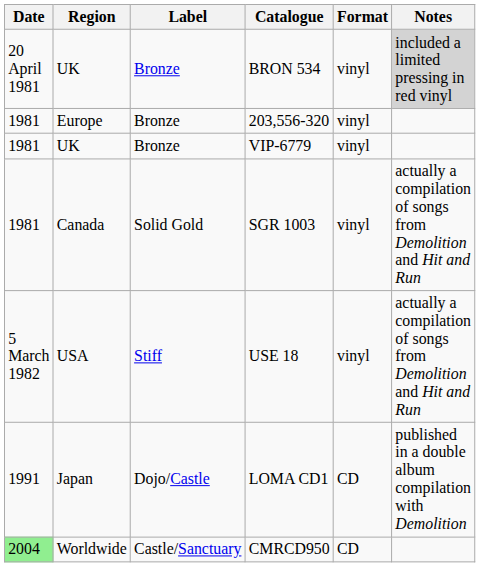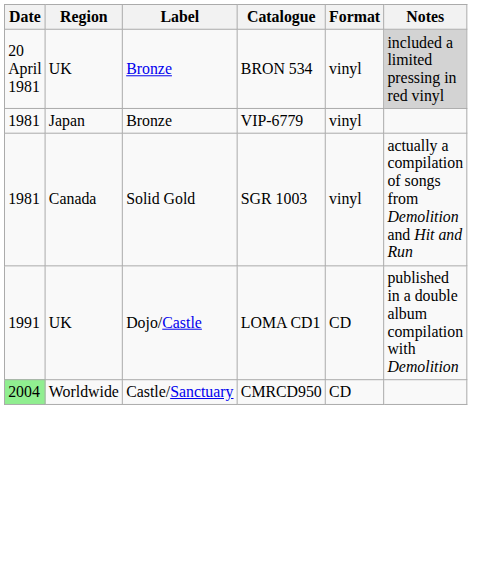- row: 1981 | Europe | Bronze | 203,556-320 | vinyl
VIP-6779 | Region: UK -> Japan
- row: 5 March 1982 | USA | Stiff | USE 18 | vinyl | actually a compilation of songs from Demolition and Hit and Run
LOMA CD1 | Region: Japan -> UK
